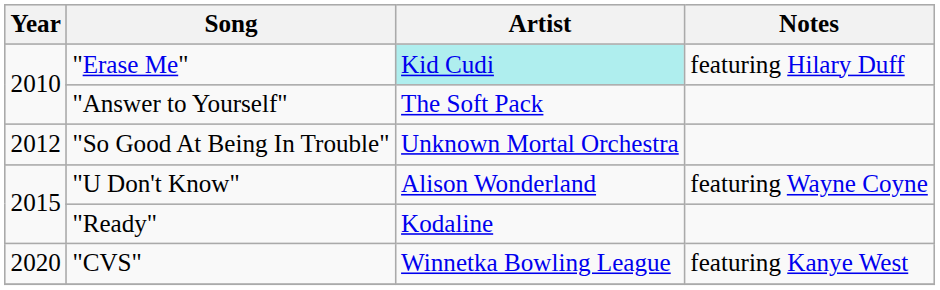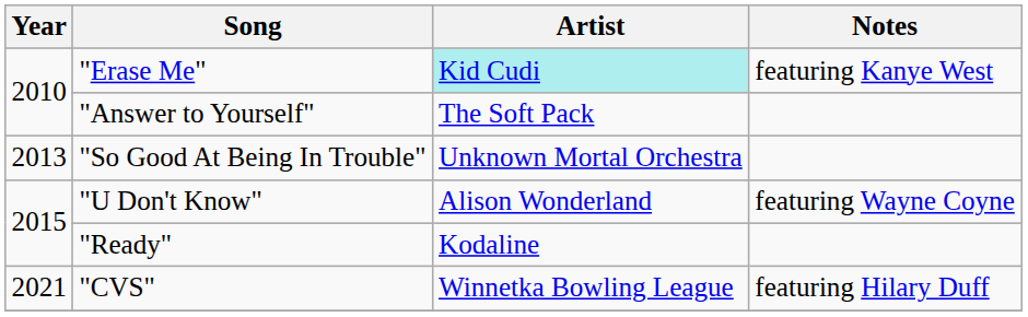"Erase Me" | Notes: featuring Hilary Duff -> featuring Kanye West
"So Good At Being In Trouble" | Year: 2012 -> 2013
"CVS" | Year: 2020 -> 2021
"CVS" | Notes: featuring Kanye West -> featuring Hilary Duff
